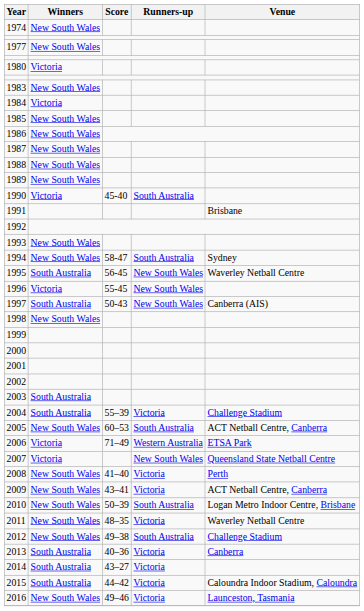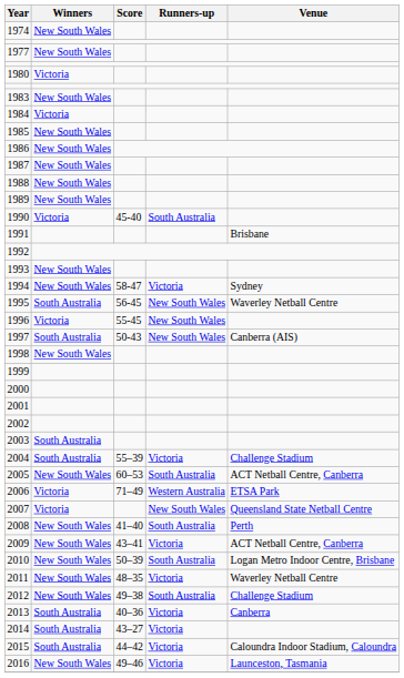1994 | Runners-up: South Australia -> Victoria
2008 | Runners-up: Victoria -> South Australia
